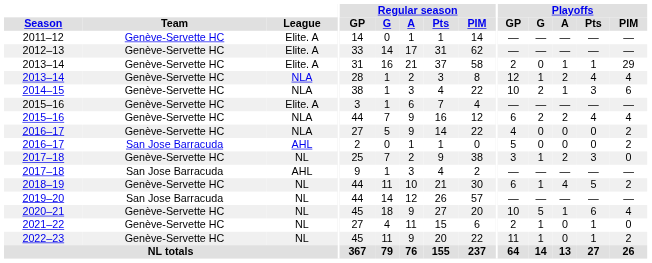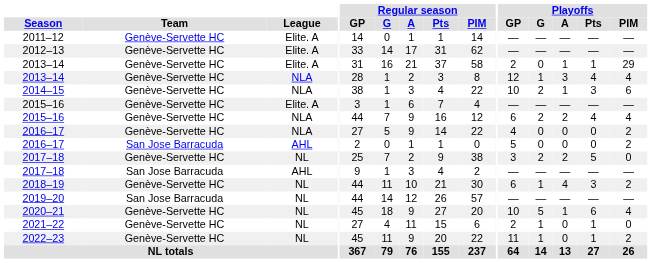2013–14 / NLA | Playoffs / A: 2 -> 3
2017–18 / NL | Playoffs / G: 1 -> 2
2017–18 / NL | Playoffs / Pts: 3 -> 5
2018–19 | Playoffs / Pts: 5 -> 3
